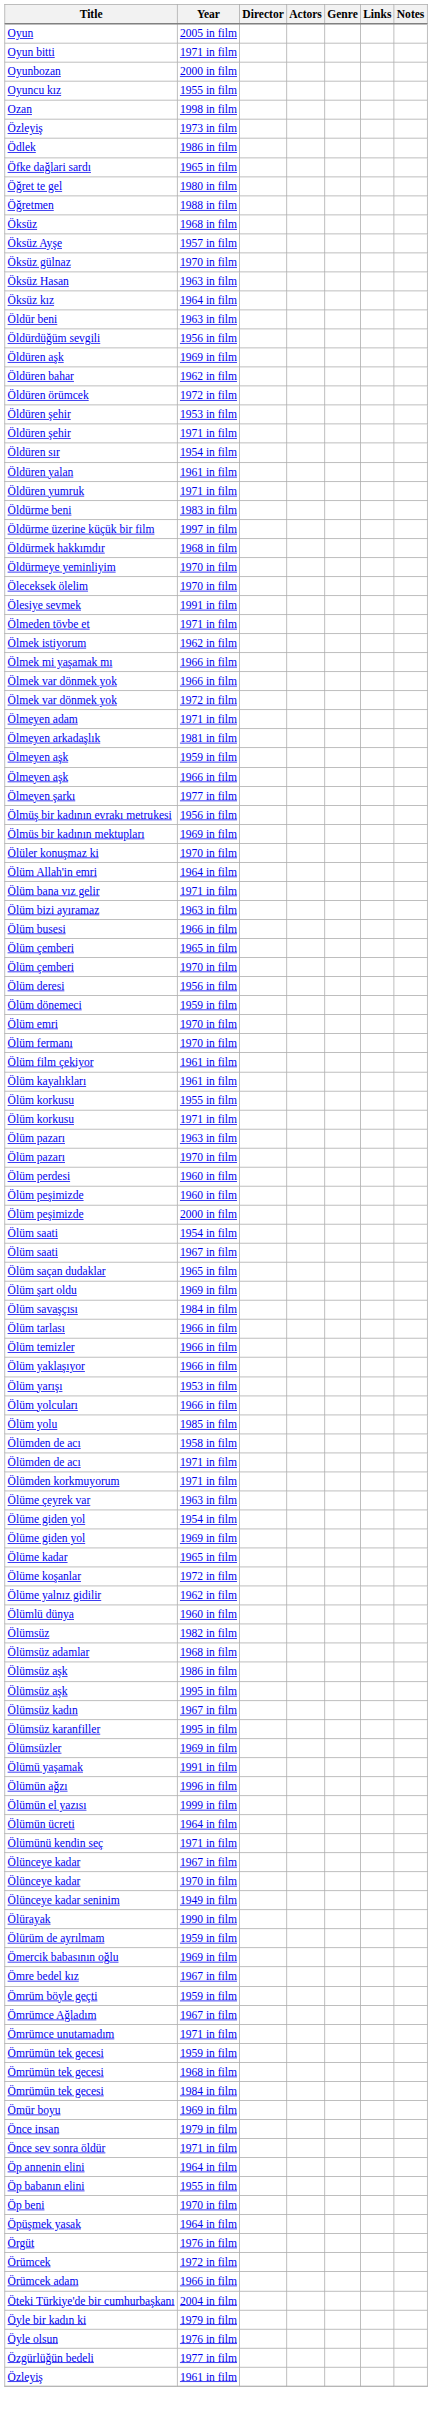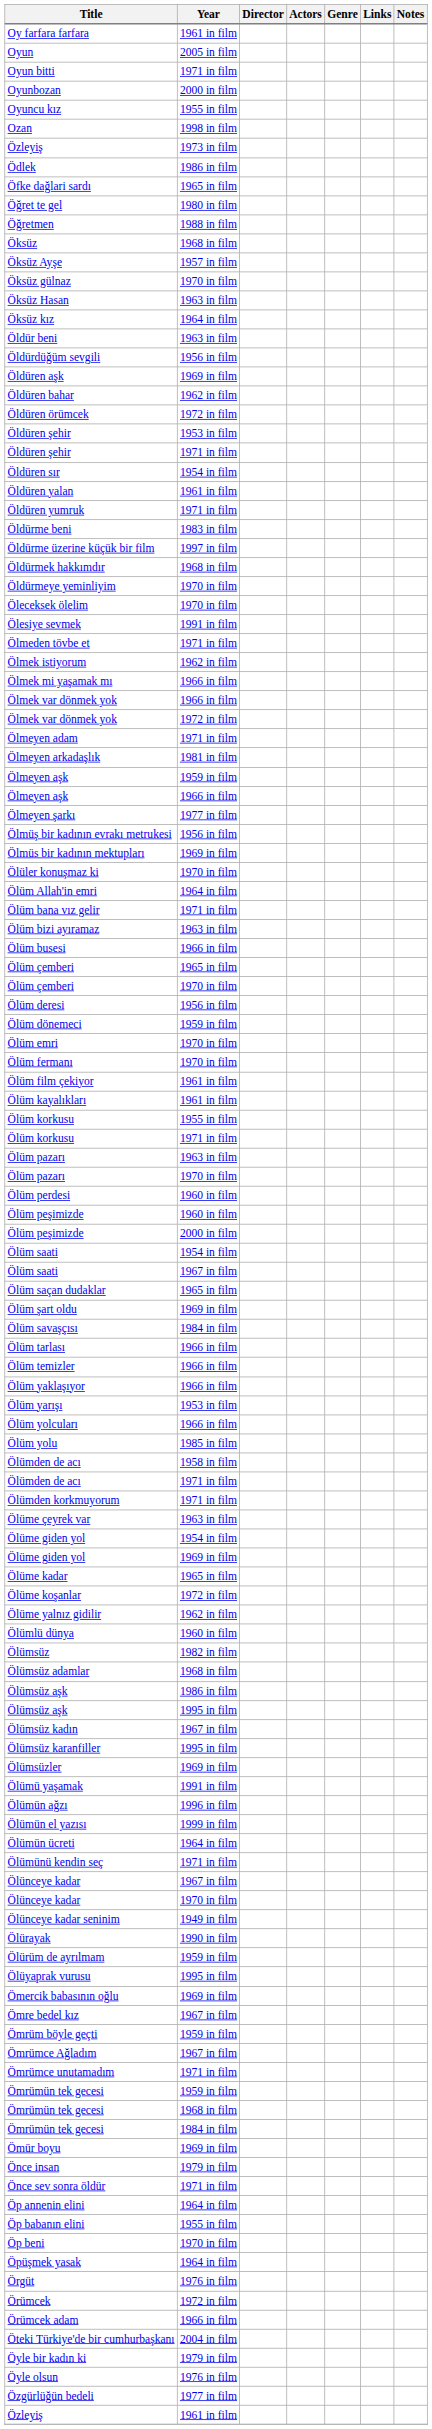+ row: Oy farfara farfara | 1961 in film
+ row: Ölüyaprak vurusu | 1995 in film
